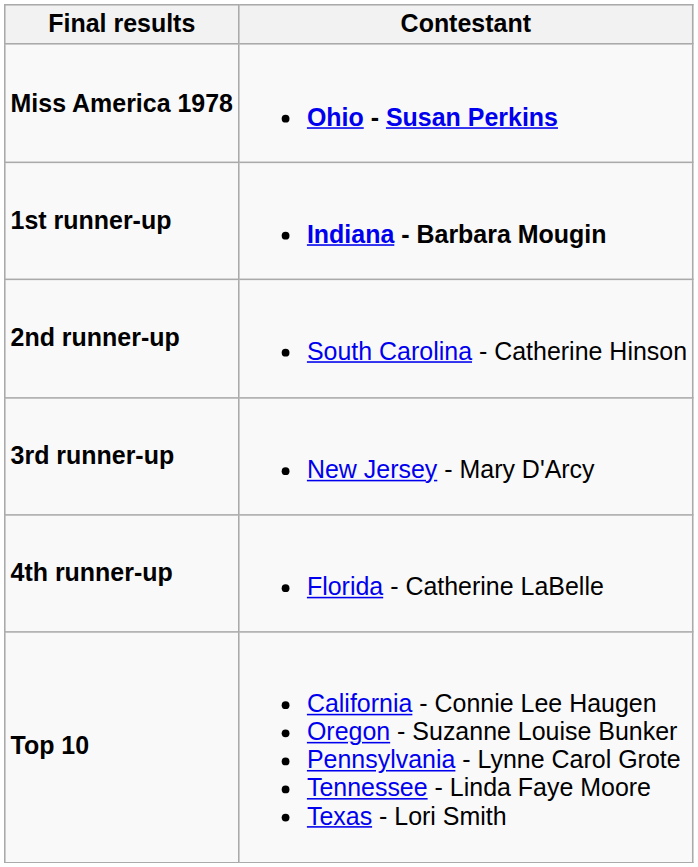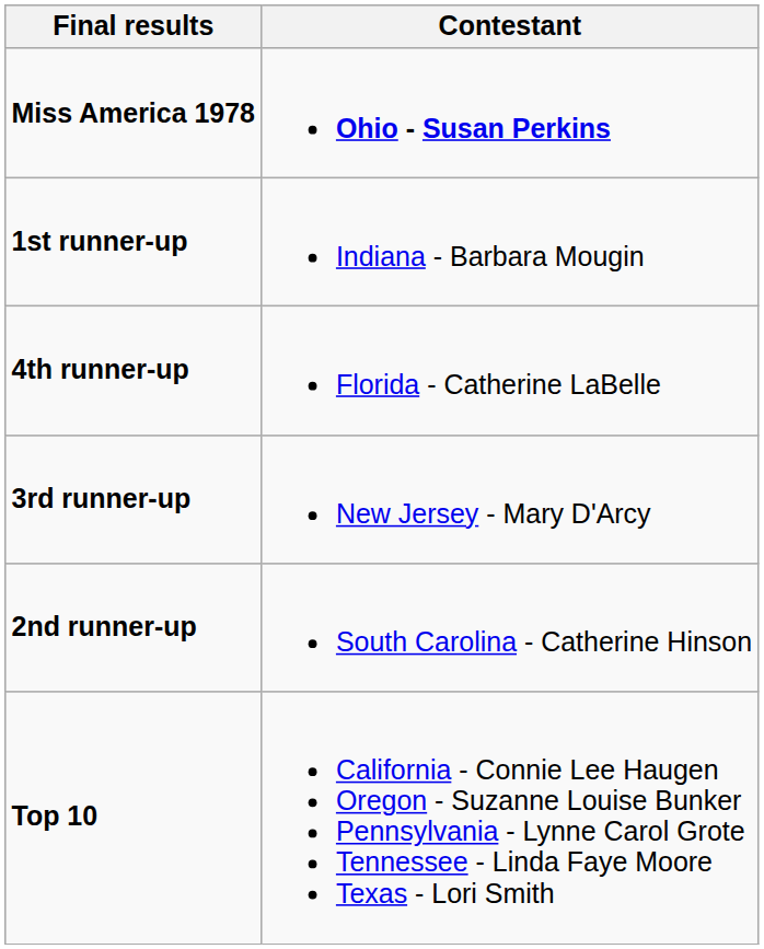1st runner-up | Contestant: bold -> normal
rows swapped: 2nd runner-up <-> 4th runner-up
